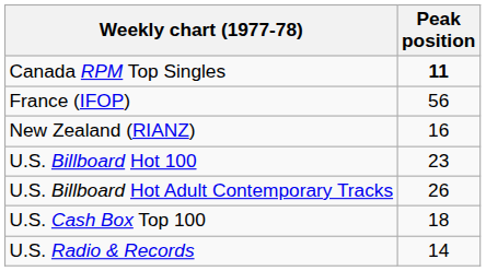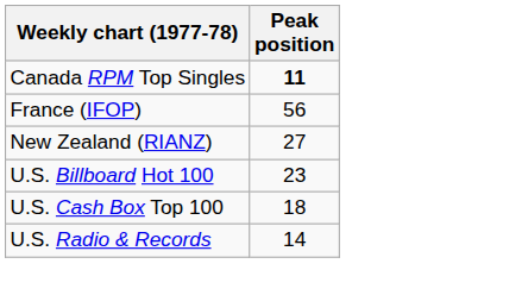New Zealand (RIANZ) | Peak position: 16 -> 27
- row: U.S. Billboard Hot Adult Contemporary Tracks | 26
